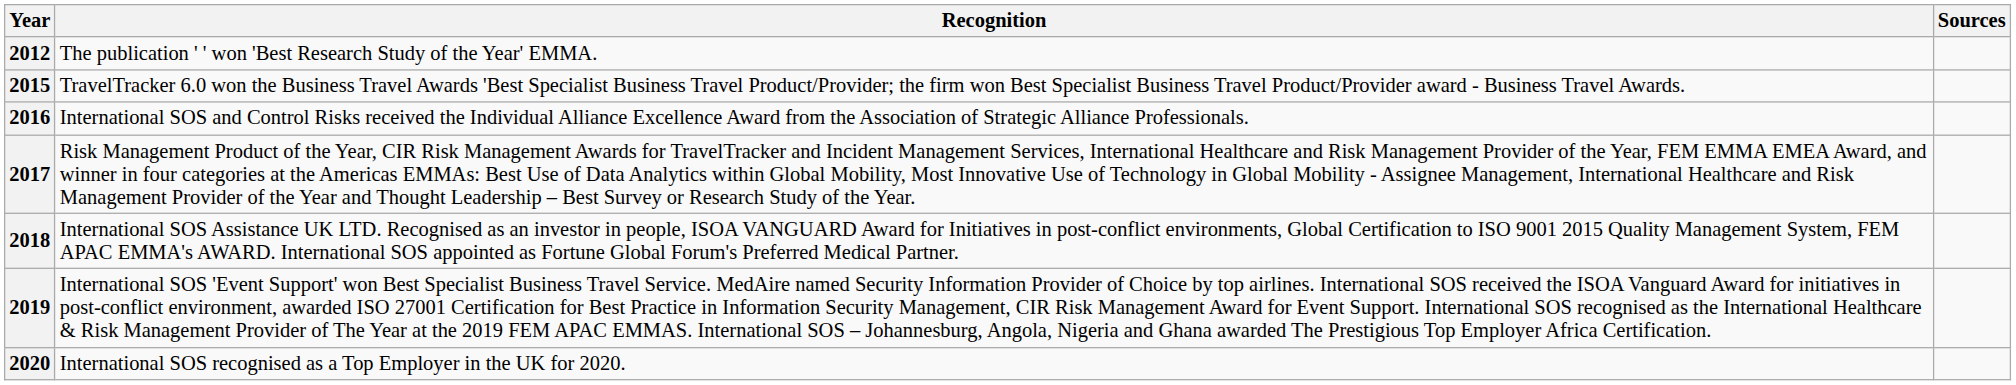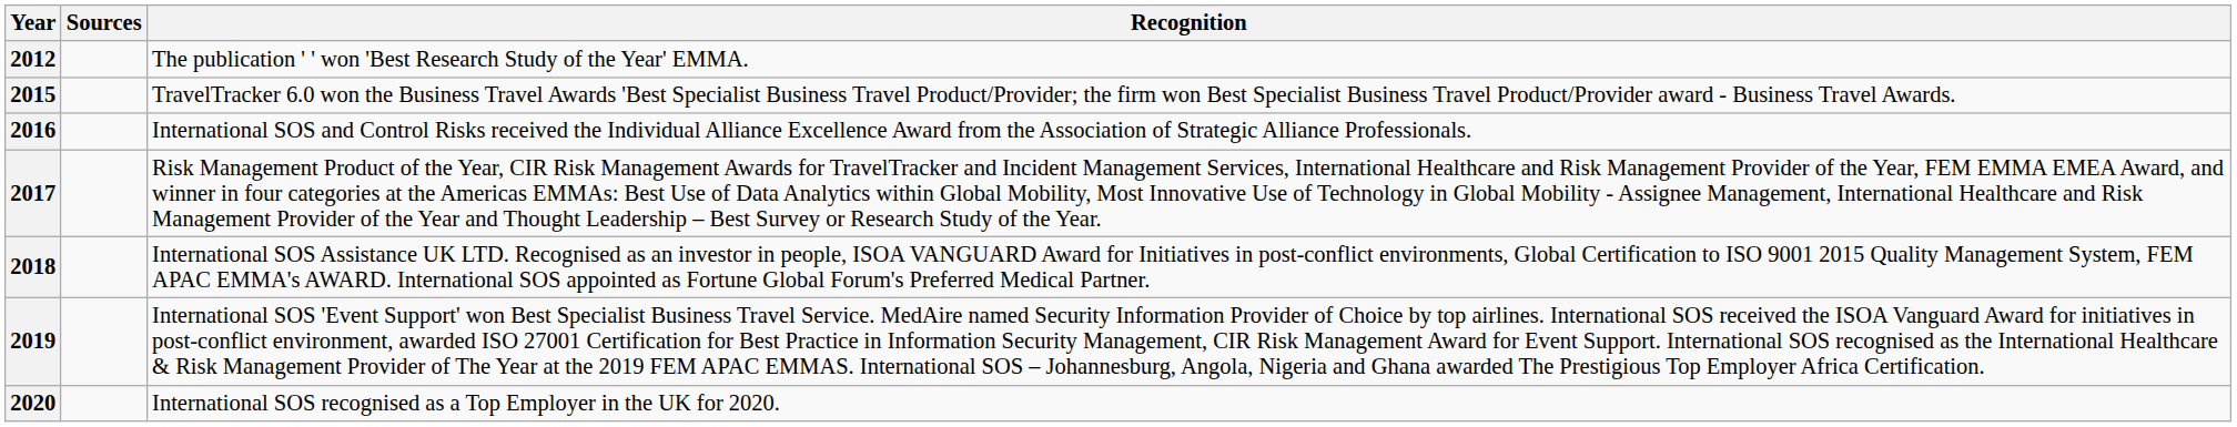columns swapped: Recognition <-> Sources
